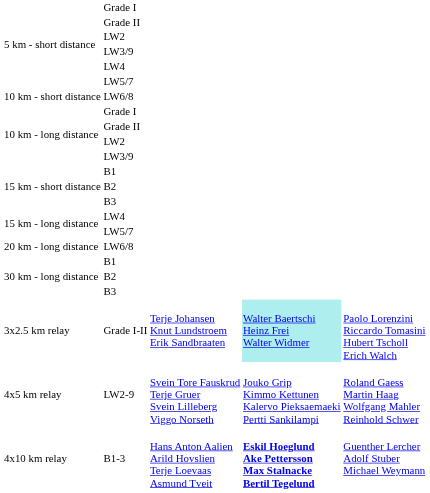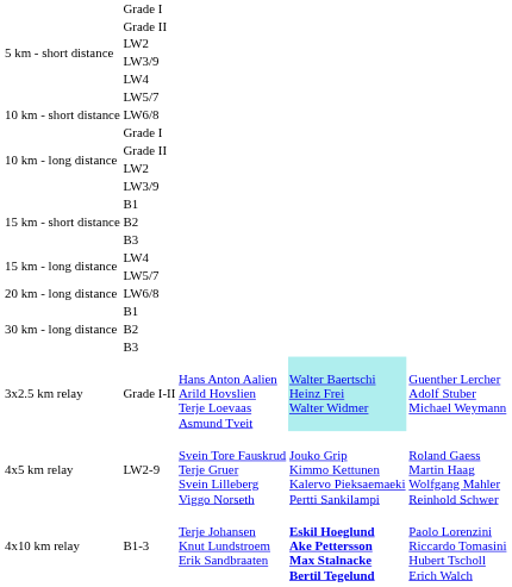Grade I-II | column 3: Terje Johansen Knut Lundstroem Erik Sandbraaten -> Hans Anton Aalien Arild Hovslien Terje Loevaas Asmund Tveit
Grade I-II | column 5: Paolo Lorenzini Riccardo Tomasini Hubert Tscholl Erich Walch -> Guenther Lercher Adolf Stuber Michael Weymann
B1-3 | column 3: Hans Anton Aalien Arild Hovslien Terje Loevaas Asmund Tveit -> Terje Johansen Knut Lundstroem Erik Sandbraaten
B1-3 | column 5: Guenther Lercher Adolf Stuber Michael Weymann -> Paolo Lorenzini Riccardo Tomasini Hubert Tscholl Erich Walch
